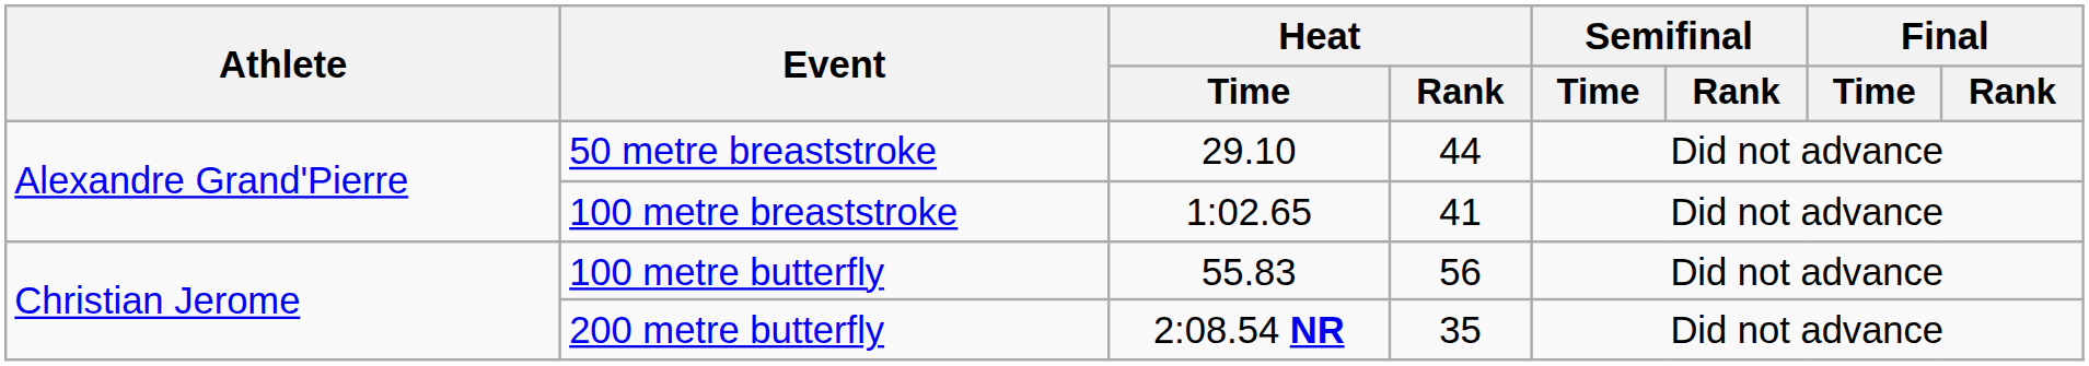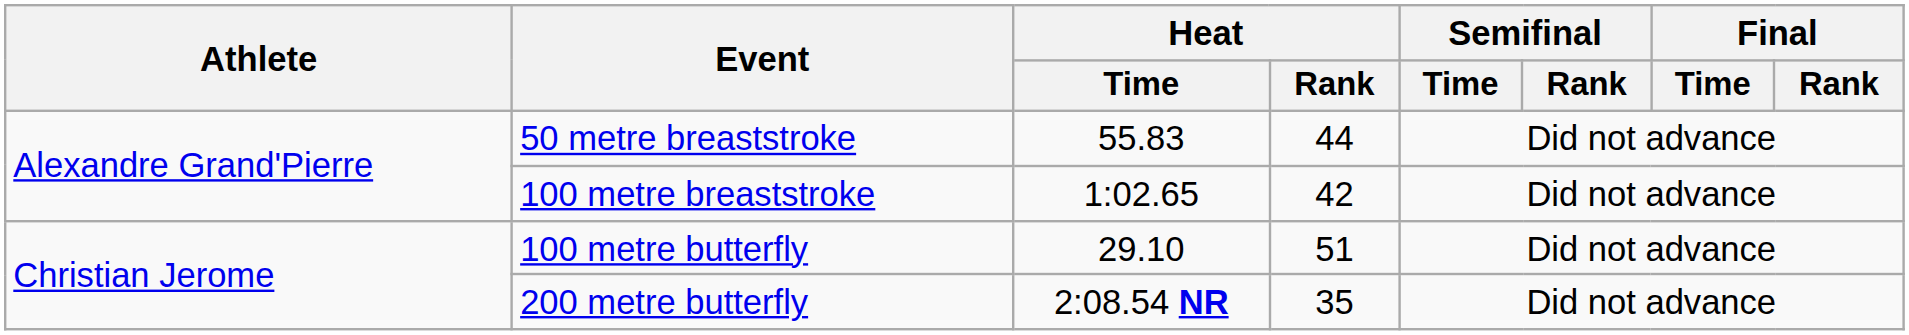50 metre breaststroke | Heat / Time: 29.10 -> 55.83
100 metre breaststroke | Heat / Rank: 41 -> 42
100 metre butterfly | Heat / Time: 55.83 -> 29.10
100 metre butterfly | Heat / Rank: 56 -> 51
